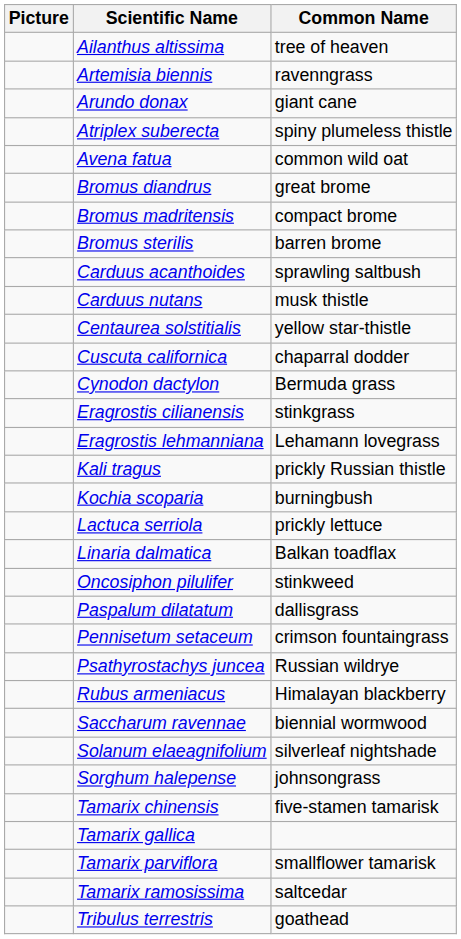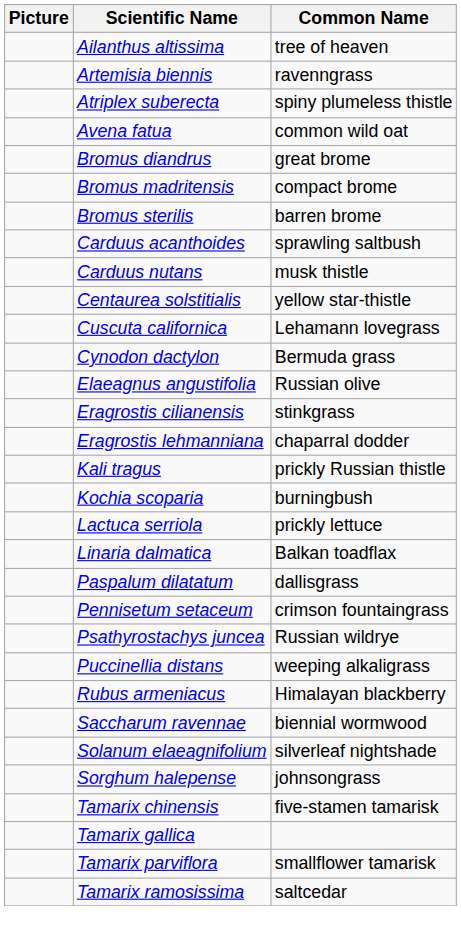- row: Arundo donax | giant cane
Cuscuta californica | Common Name: chaparral dodder -> Lehamann lovegrass
+ row: Elaeagnus angustifolia | Russian olive
Eragrostis lehmanniana | Common Name: Lehamann lovegrass -> chaparral dodder
- row: Oncosiphon pilulifer | stinkweed
+ row: Puccinellia distans | weeping alkaligrass
- row: Tribulus terrestris | goathead
